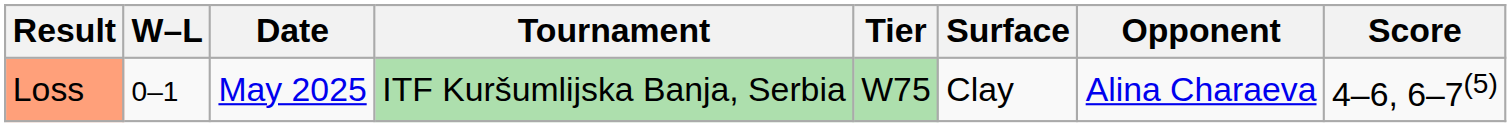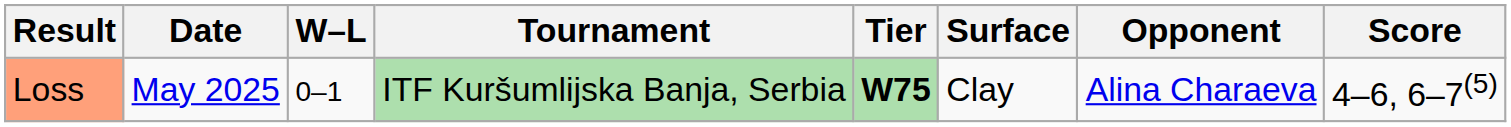columns swapped: W–L <-> Date
Loss | Tier: normal -> bold
